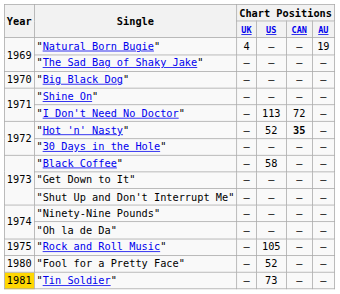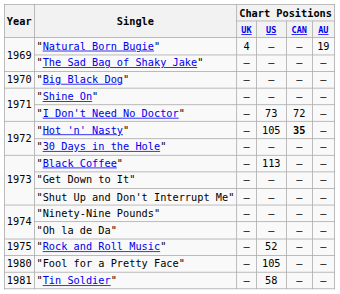"I Don't Need No Doctor" | Chart Positions / US: 113 -> 73
"Hot 'n' Nasty" | Chart Positions / US: 52 -> 105
"Black Coffee" | Chart Positions / US: 58 -> 113
"Rock and Roll Music" | Chart Positions / US: 105 -> 52
"Fool for a Pretty Face" | Chart Positions / US: 52 -> 105
"Tin Soldier" | Year: gold background -> no background
"Tin Soldier" | Chart Positions / US: 73 -> 58
